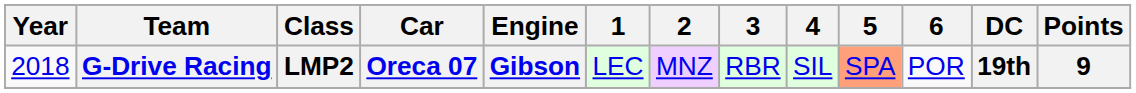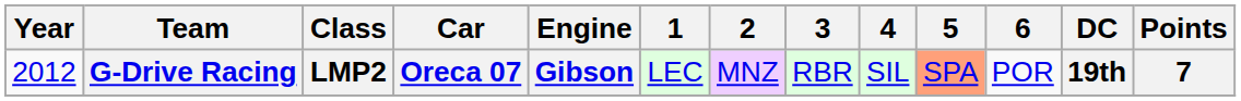G-Drive Racing | Year: 2018 -> 2012
G-Drive Racing | Points: 9 -> 7
